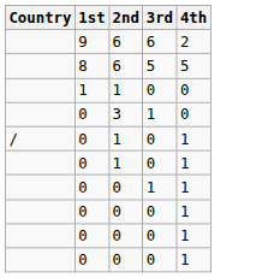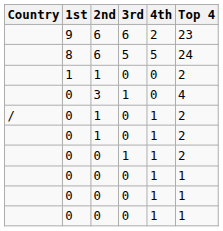+ column: Top 4 | 23 | 24 | 2 | 4 | 2 | 2 | 2 | 1 | 1 | 1
